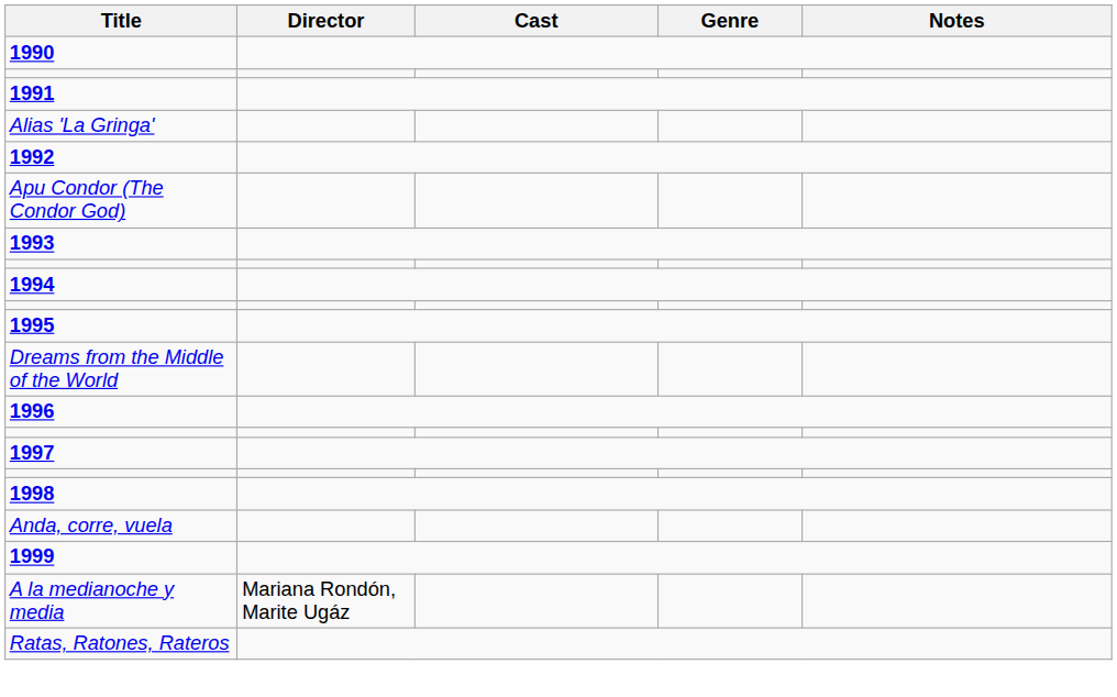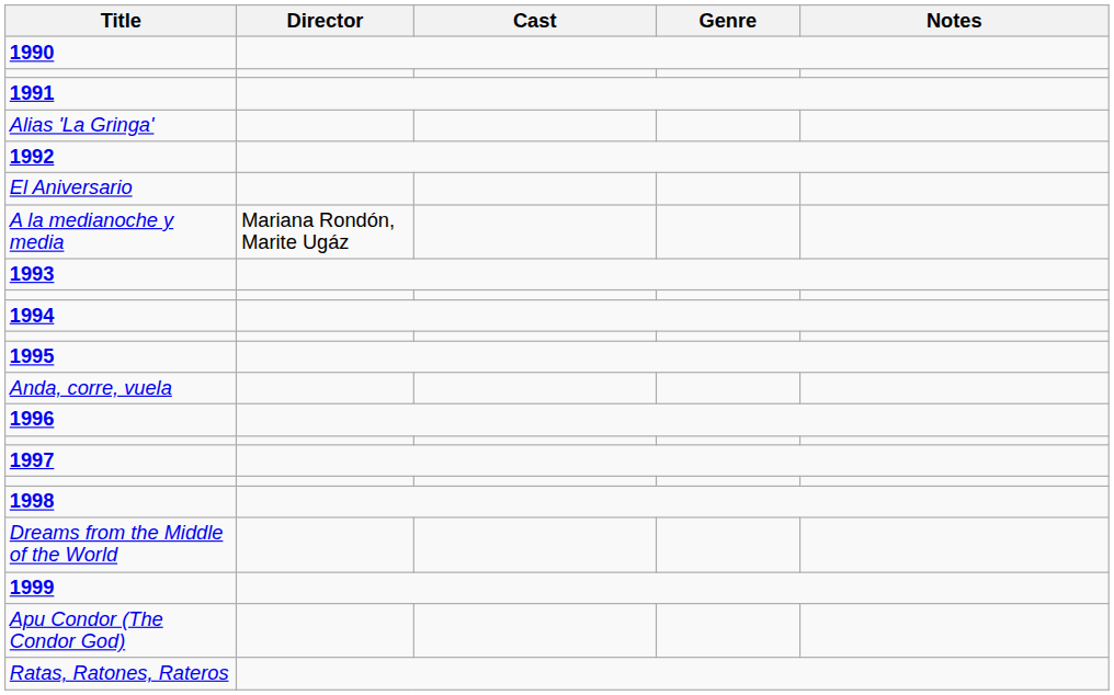+ row: El Aniversario
rows swapped: Apu Condor (The Condor God) <-> A la medianoche y media
rows swapped: Anda, corre, vuela <-> Dreams from the Middle of the World
